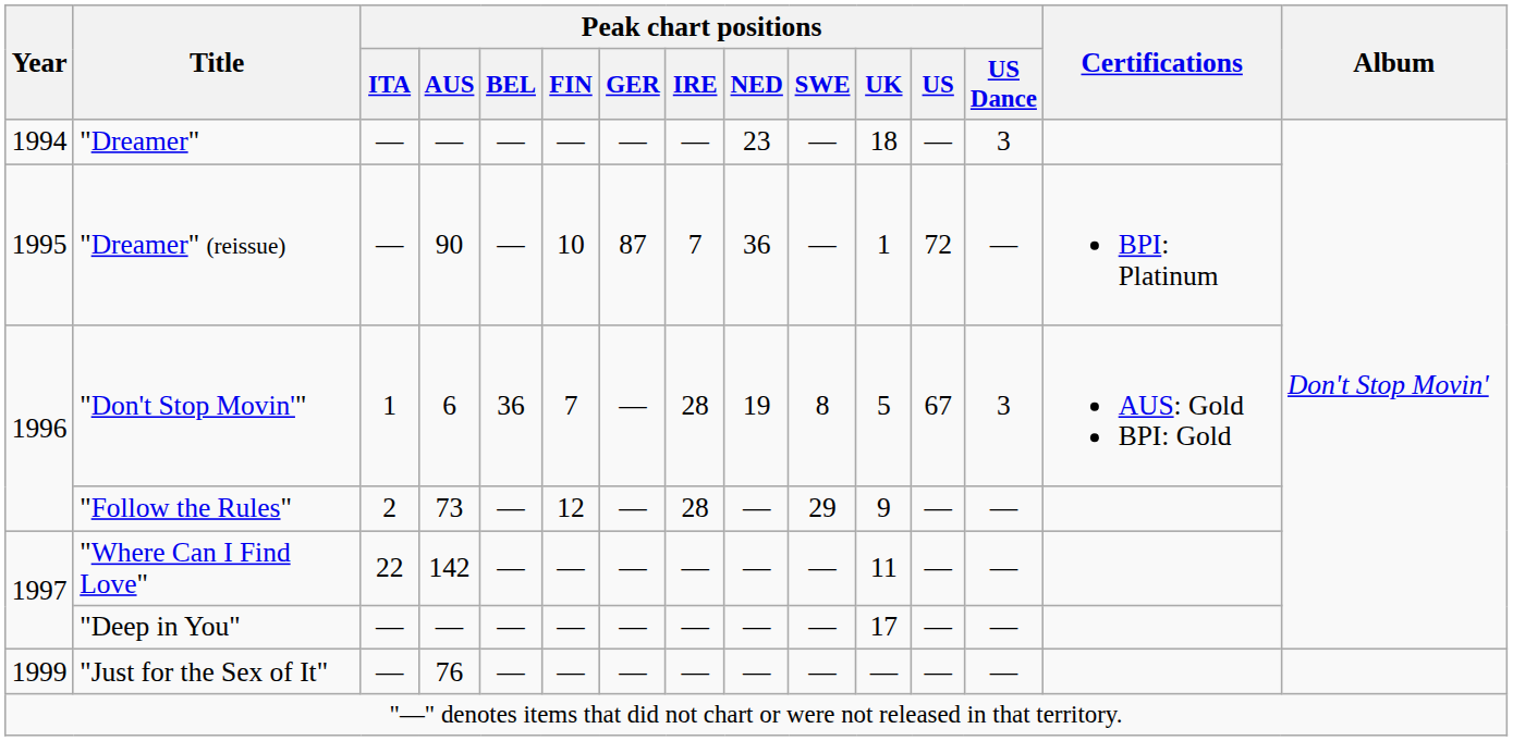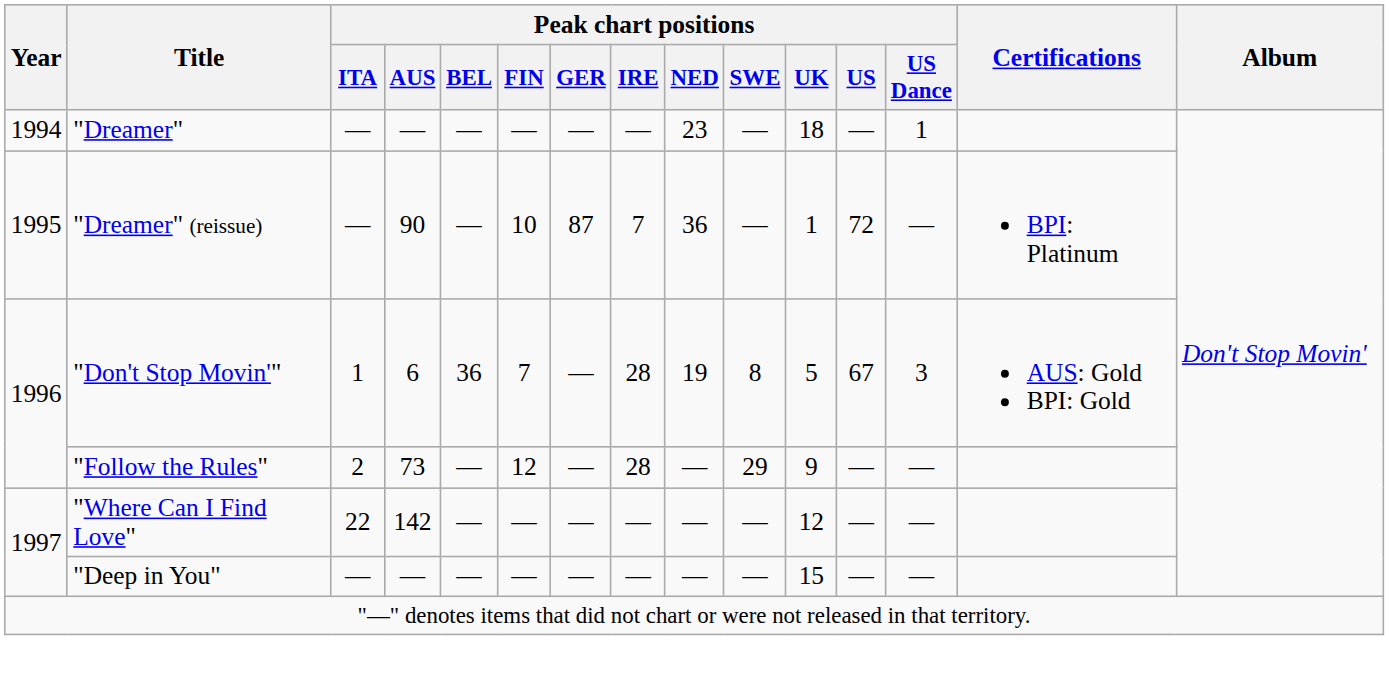"Dreamer" | Peak chart positions / US Dance: 3 -> 1
"Where Can I Find Love" | Peak chart positions / UK: 11 -> 12
"Deep in You" | Peak chart positions / UK: 17 -> 15
- row: 1999 | "Just for the Sex of It" | — | 76 | — | — | — | — | — | — | — | — | —
